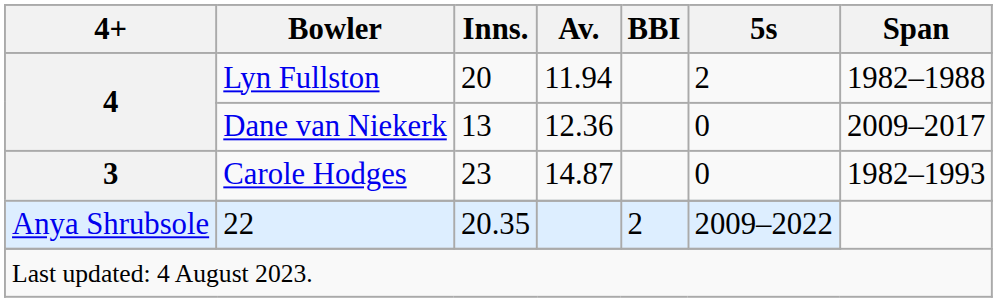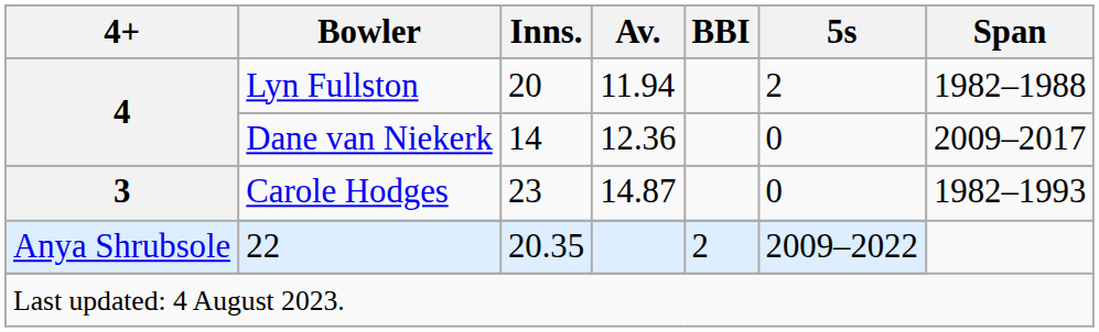Dane van Niekerk | Inns.: 13 -> 14
